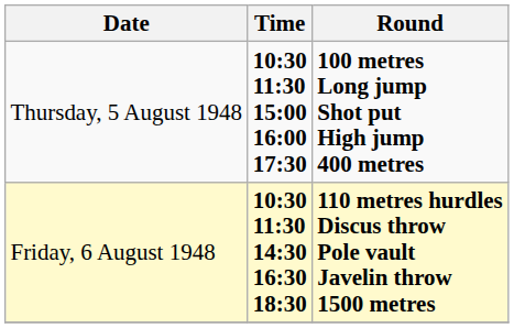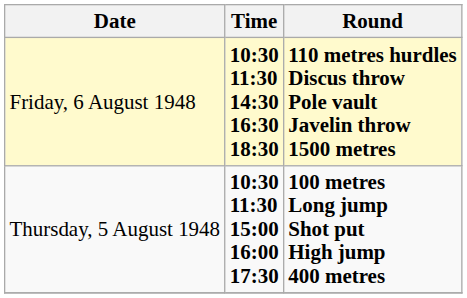rows swapped: Thursday, 5 August 1948 <-> Friday, 6 August 1948
